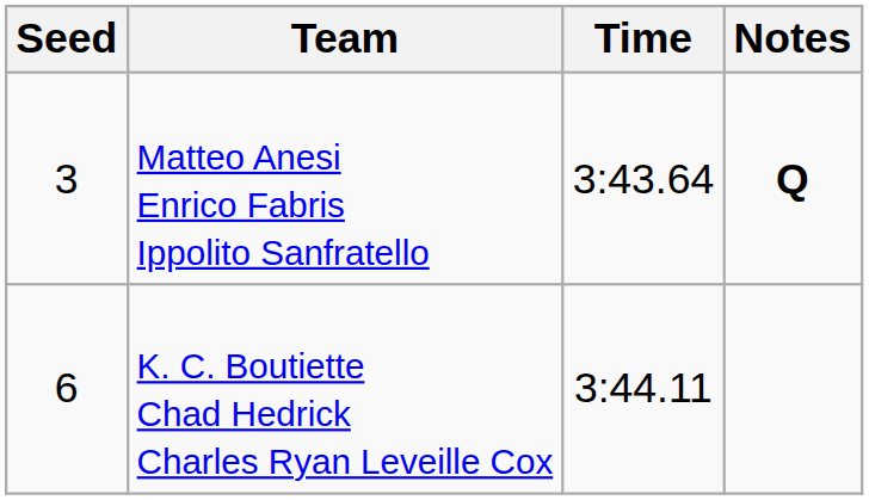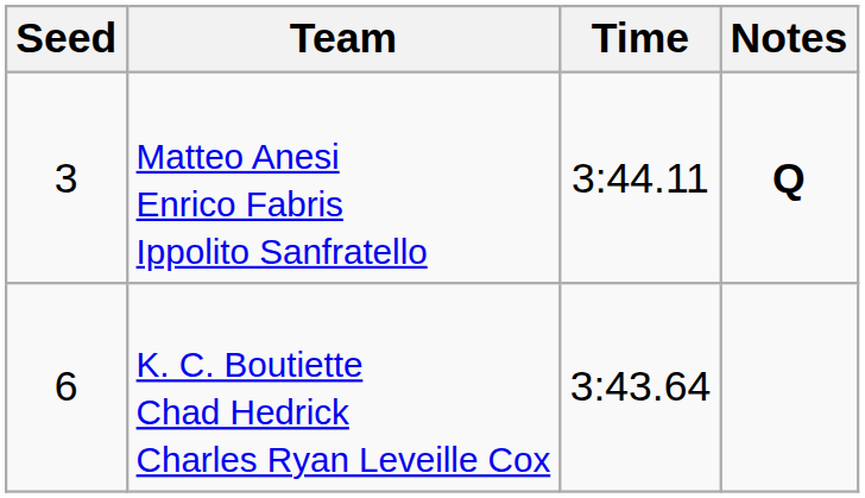Matteo Anesi Enrico Fabris Ippolito Sanfratello | Time: 3:43.64 -> 3:44.11
K. C. Boutiette Chad Hedrick Charles Ryan Leveille Cox | Time: 3:44.11 -> 3:43.64
